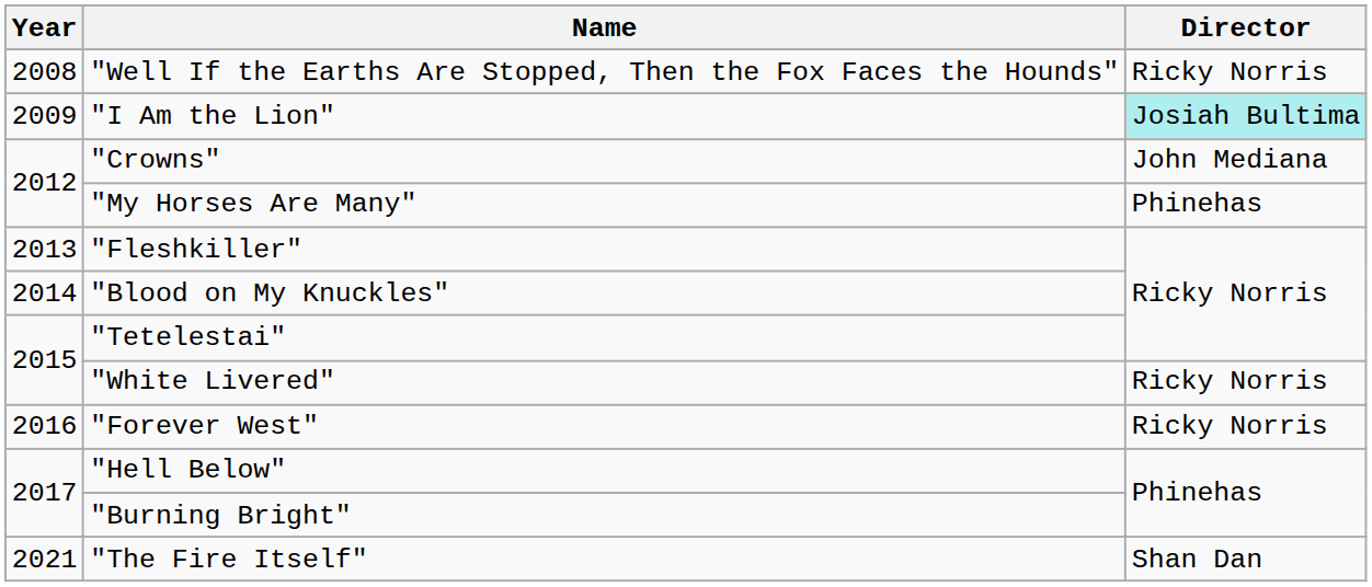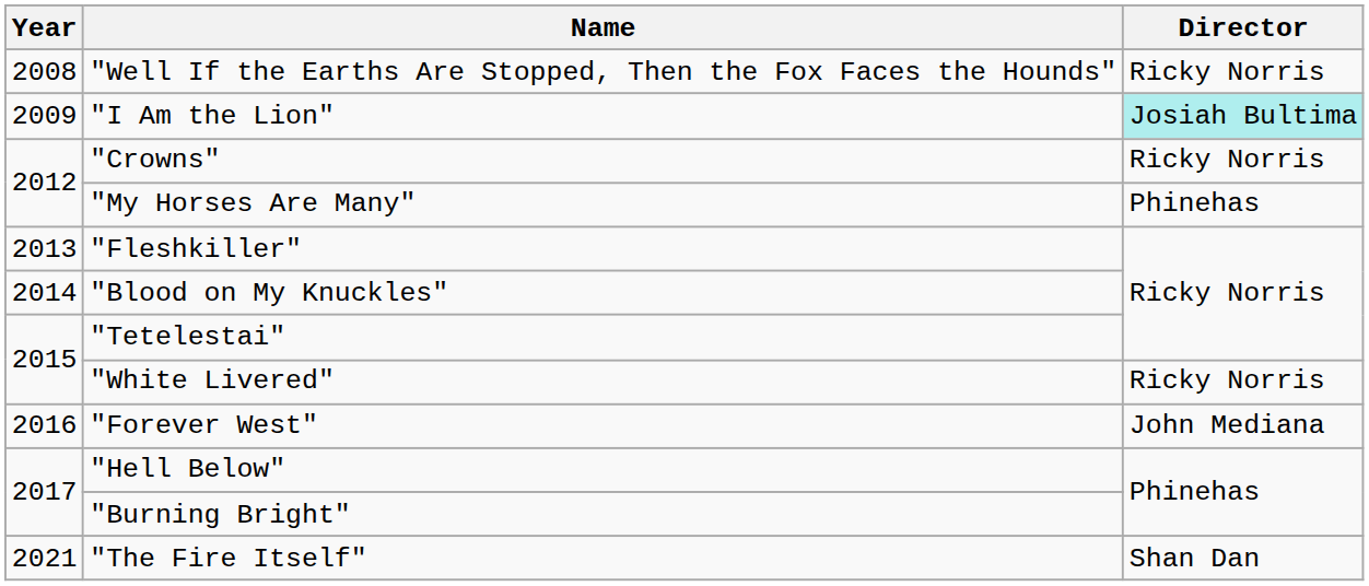"Crowns" | Director: John Mediana -> Ricky Norris
"Forever West" | Director: Ricky Norris -> John Mediana
